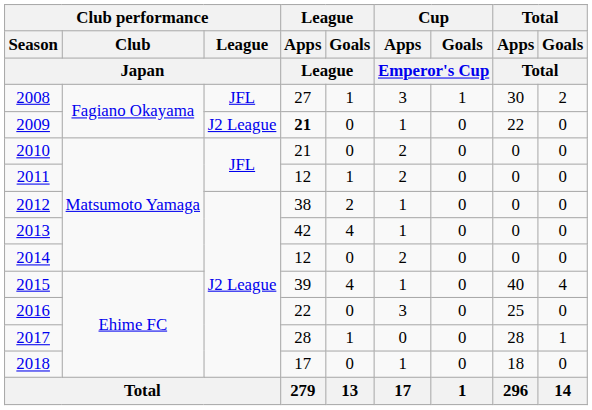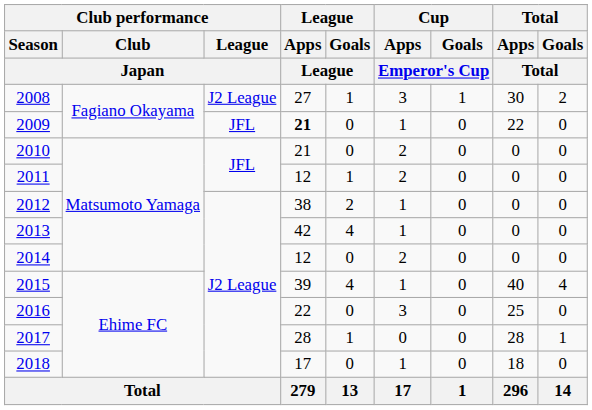2008 | Club performance / League / Japan: JFL -> J2 League
2009 | Club performance / League / Japan: J2 League -> JFL
